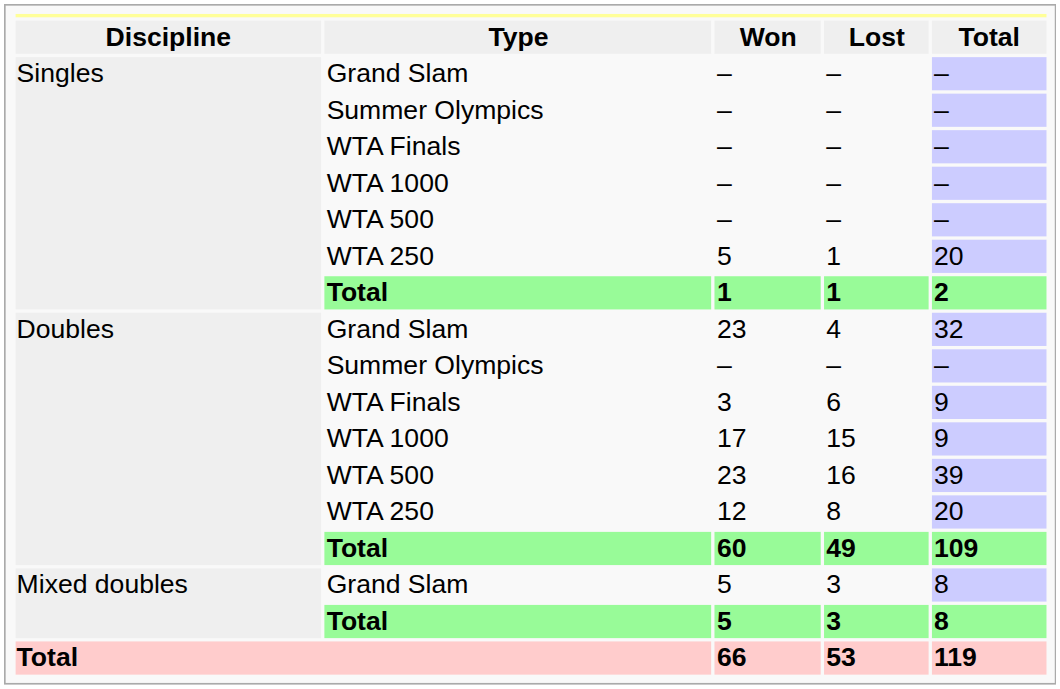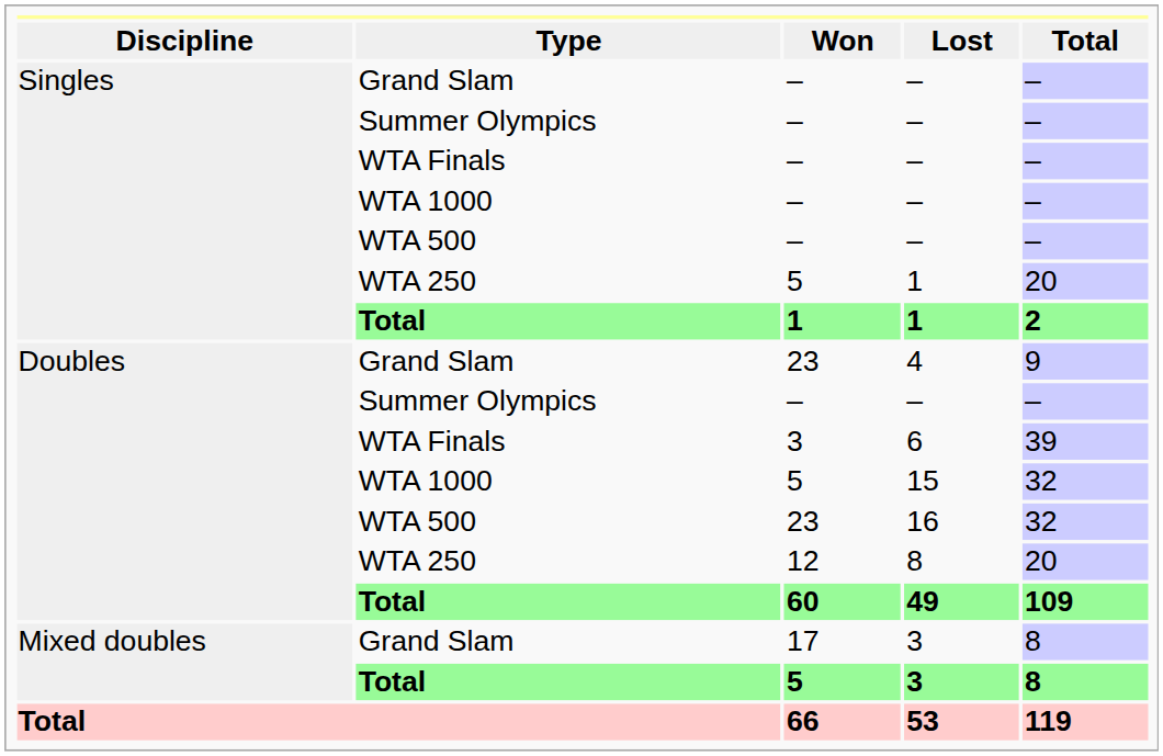4 | Total: 32 -> 9
6 | Total: 9 -> 39
15 | Won: 17 -> 5
15 | Total: 9 -> 32
16 | Total: 39 -> 32
Grand Slam / 3 | Won: 5 -> 17
